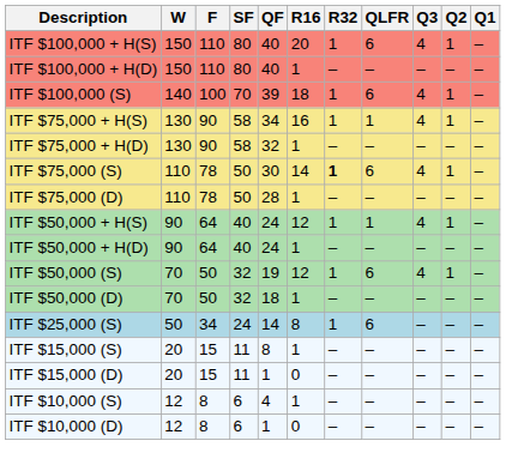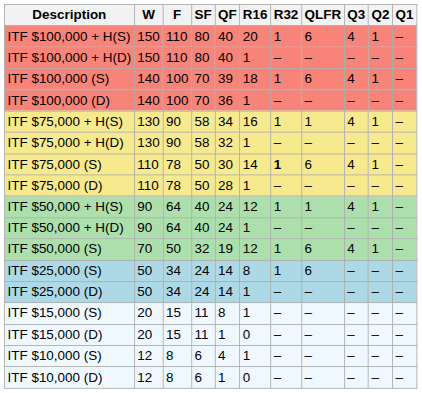+ row: ITF $100,000 (D) | 140 | 100 | 70 | 36 | 1 | – | – | – | – | –
- row: ITF $50,000 (D) | 70 | 50 | 32 | 18 | 1 | – | – | – | – | –
+ row: ITF $25,000 (D) | 50 | 34 | 24 | 14 | 1 | – | – | – | – | –
